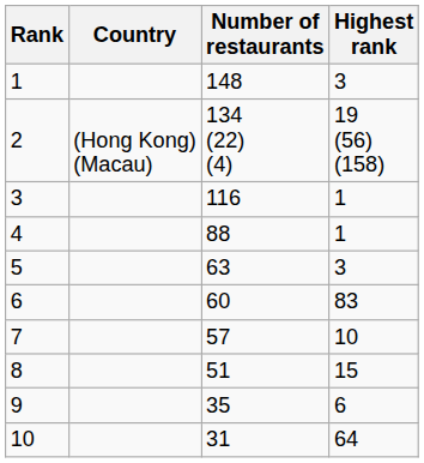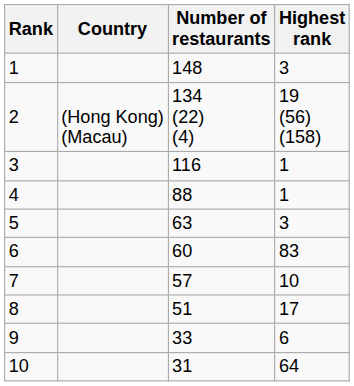8 | Highest rank: 15 -> 17
9 | Number of restaurants: 35 -> 33
